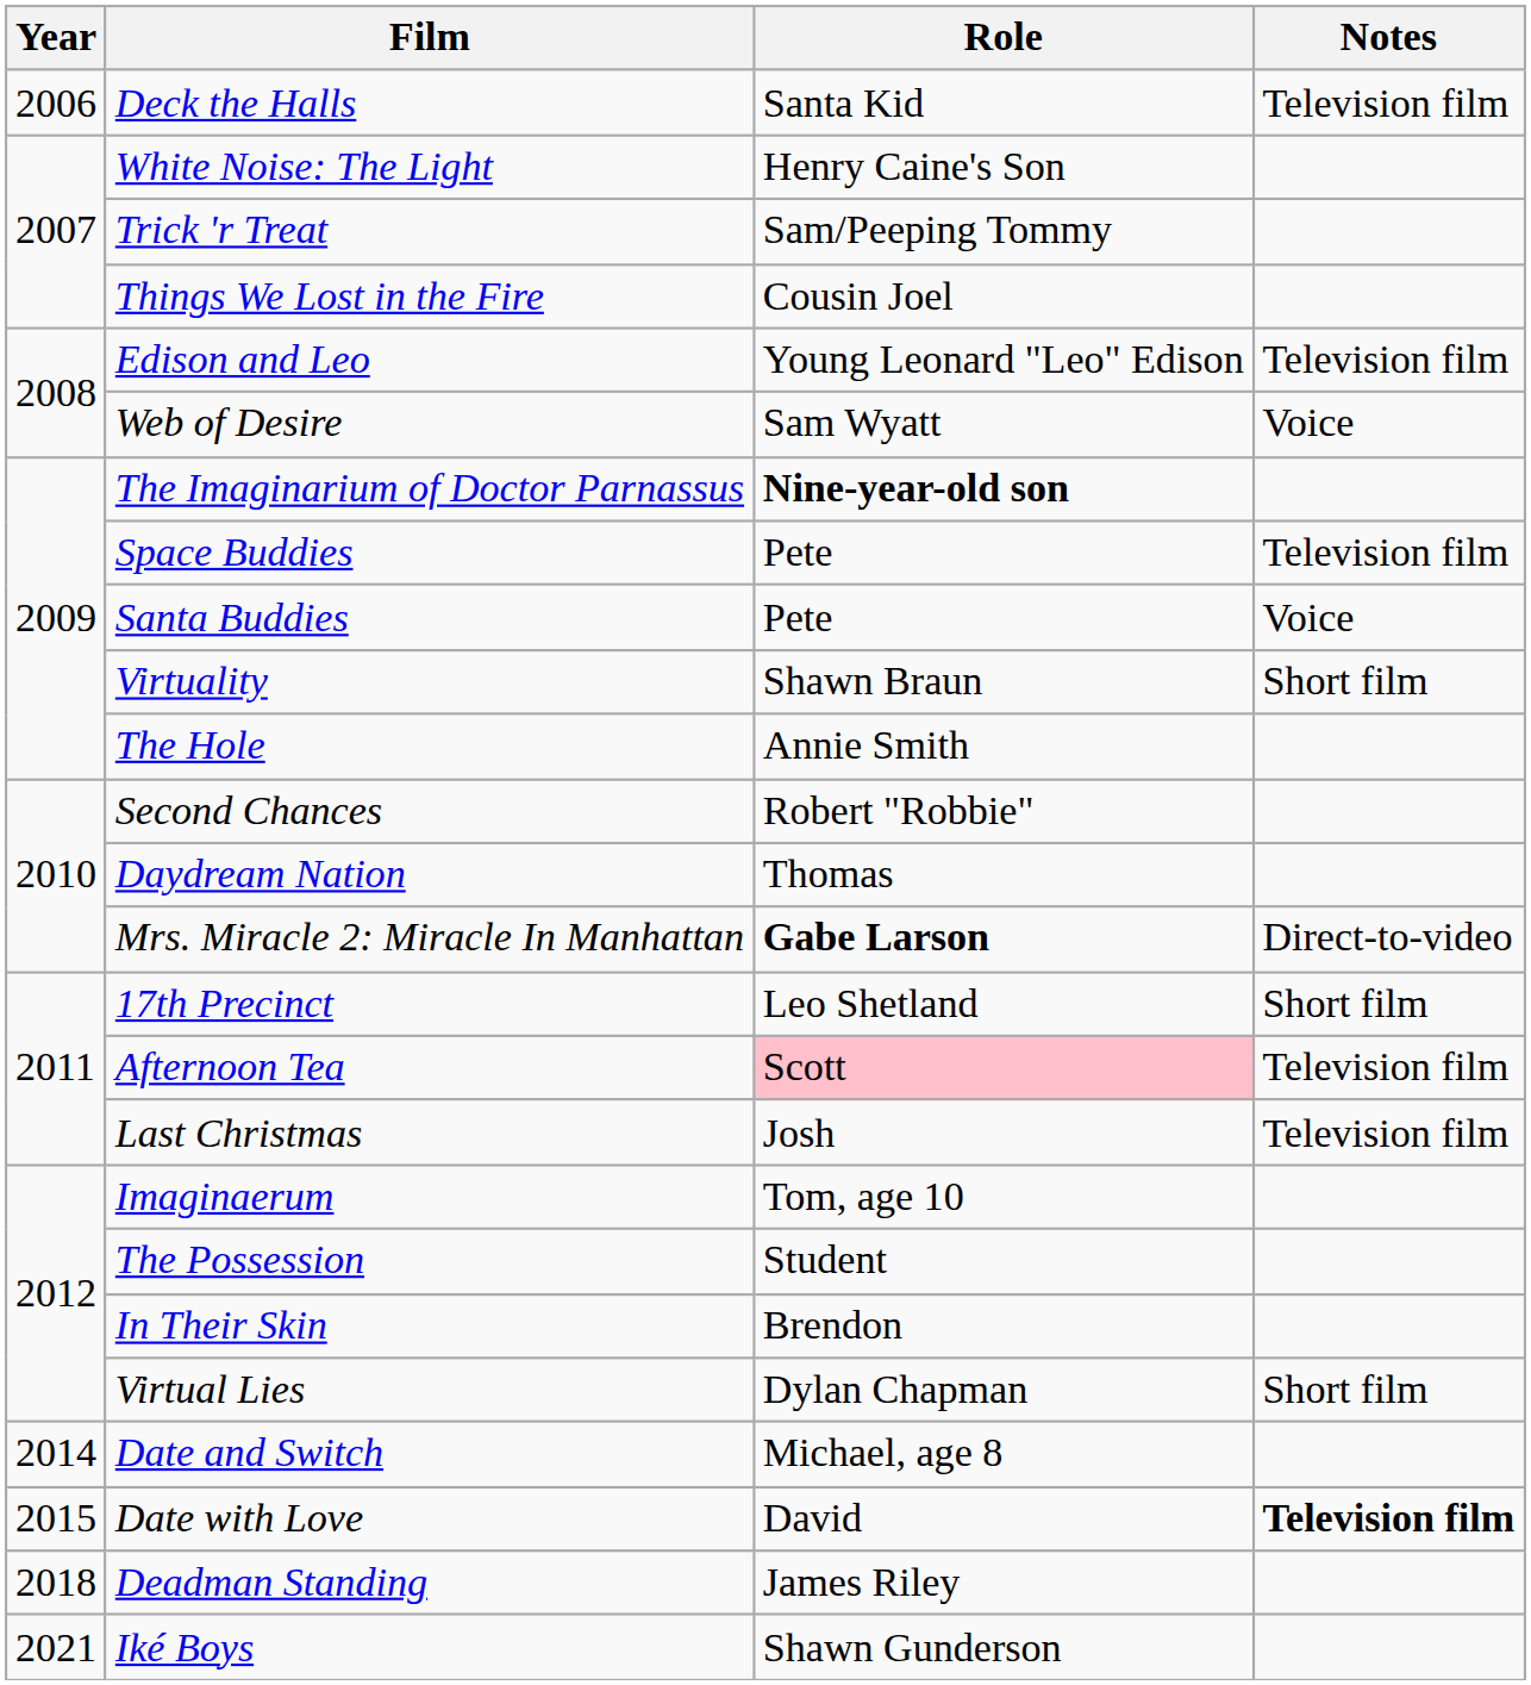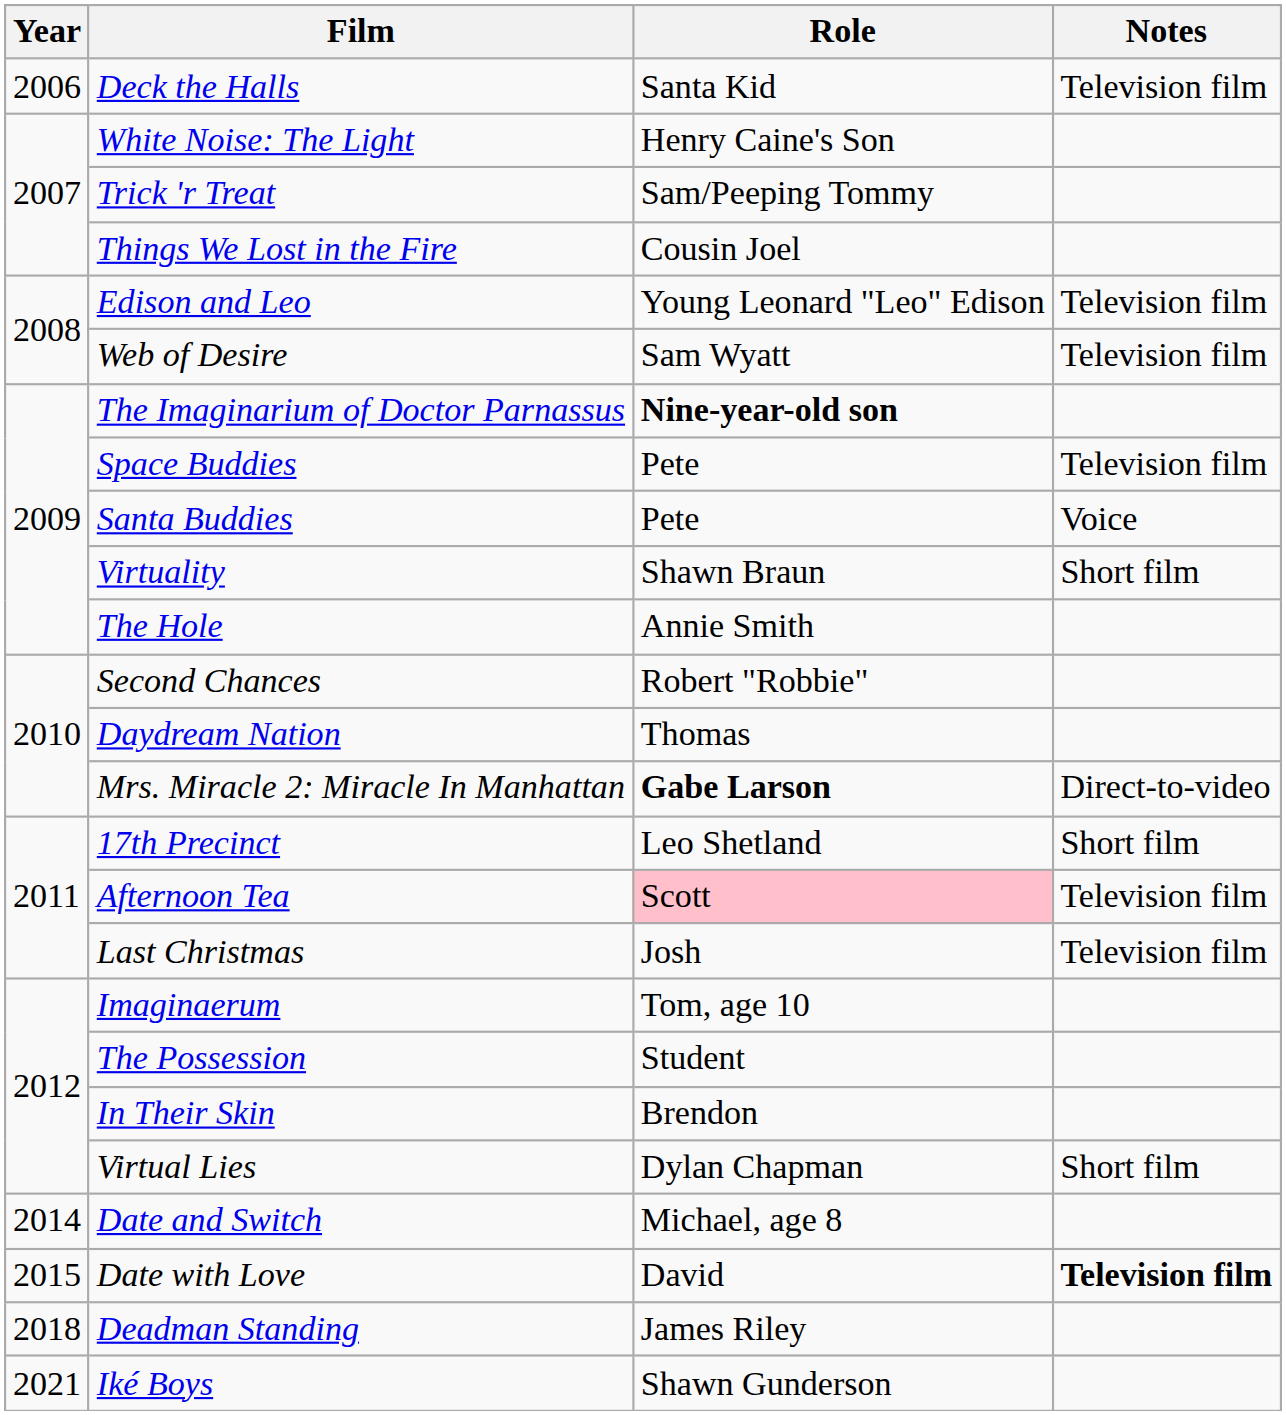Web of Desire | Notes: Voice -> Television film
